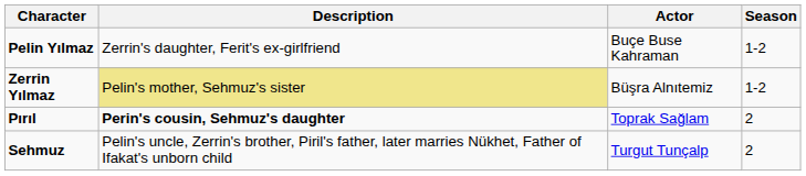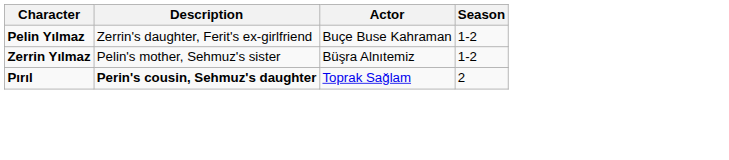Zerrin Yılmaz | Description: khaki background -> no background
- row: Sehmuz | Pelin's uncle, Zerrin's brother, Piril's father, later marries Nükhet, Father of Ifakat's unborn child | Turgut Tunçalp | 2
